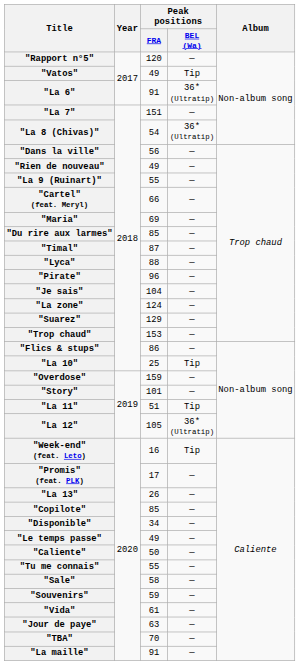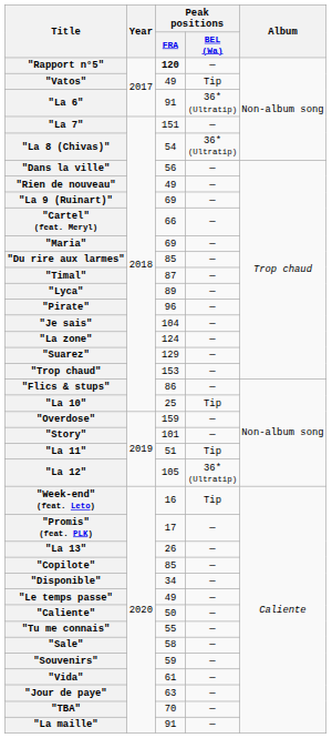"Rapport n°5" | Peak positions / FRA: normal -> bold
"La 9 (Ruinart)" | Peak positions / FRA: 55 -> 69
"Lyca" | Peak positions / FRA: 88 -> 89
